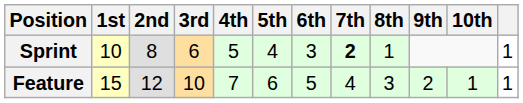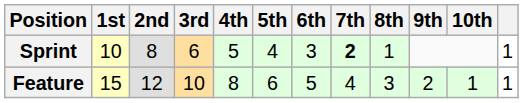Feature | 4th: 7 -> 8
